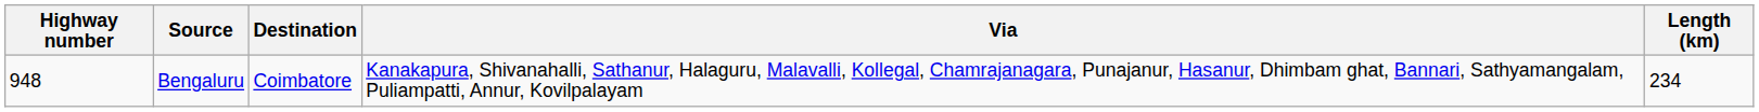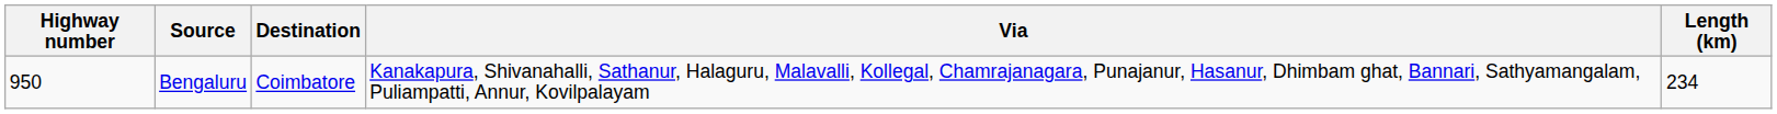Bengaluru | Highway number: 948 -> 950
